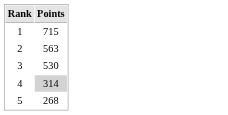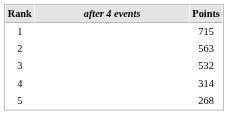+ column: after 4 events
3 | Points: 530 -> 532
4 | Points: lightgrey background -> no background
